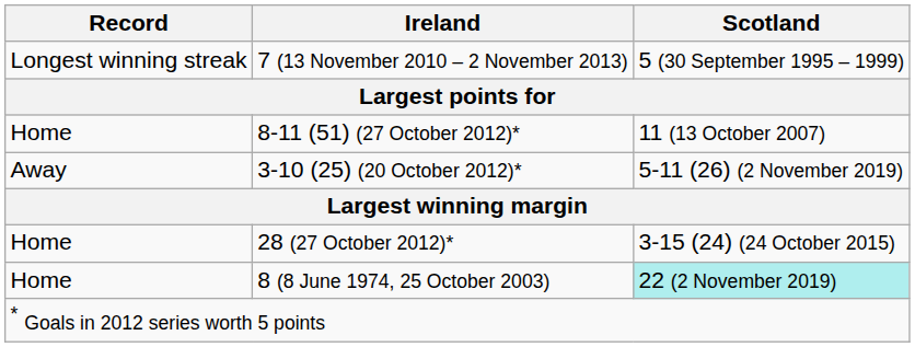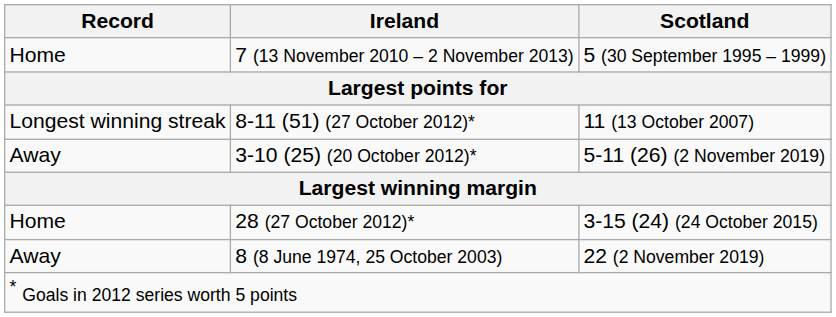7 (13 November 2010 – 2 November 2013) | Record: Longest winning streak -> Home
8-11 (51) (27 October 2012)* | Record: Home -> Longest winning streak
8 (8 June 1974, 25 October 2003) | Record: Home -> Away
8 (8 June 1974, 25 October 2003) | Scotland: paleturquoise background -> no background
